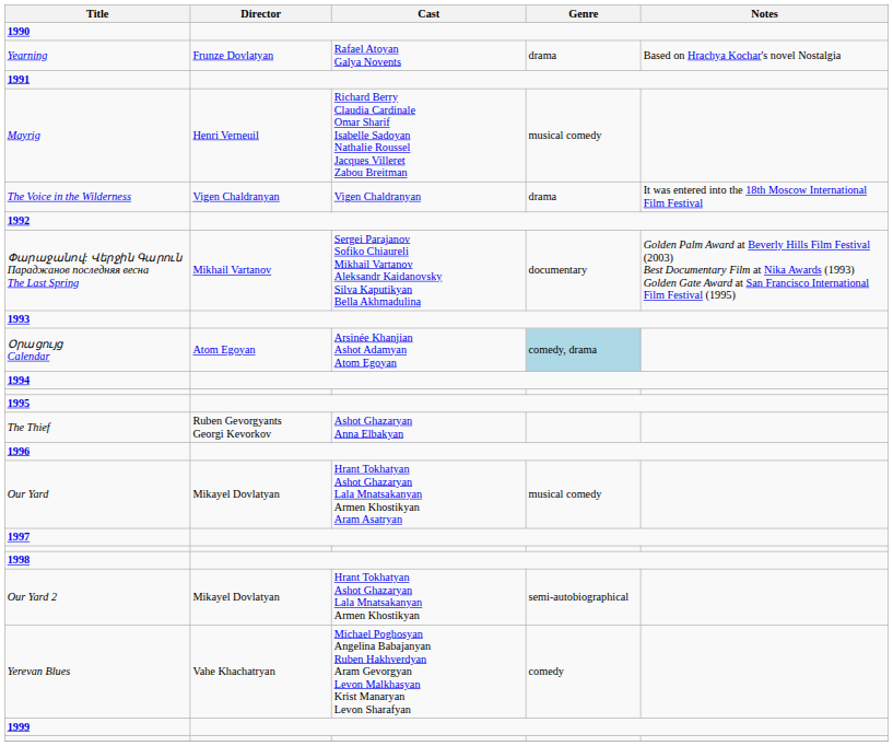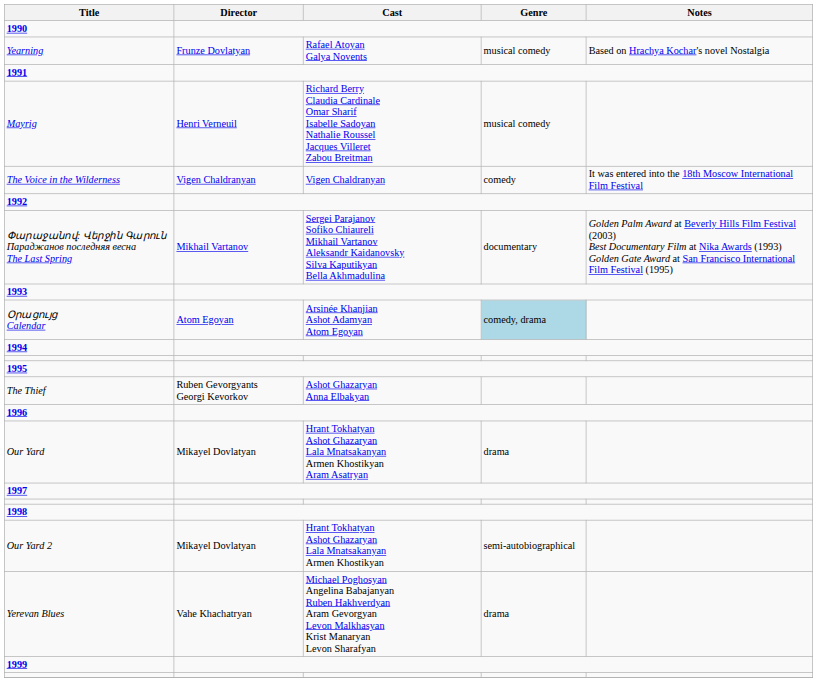Yearning | Genre: drama -> musical comedy
The Voice in the Wilderness | Genre: drama -> comedy
Our Yard | Genre: musical comedy -> drama
Yerevan Blues | Genre: comedy -> drama
